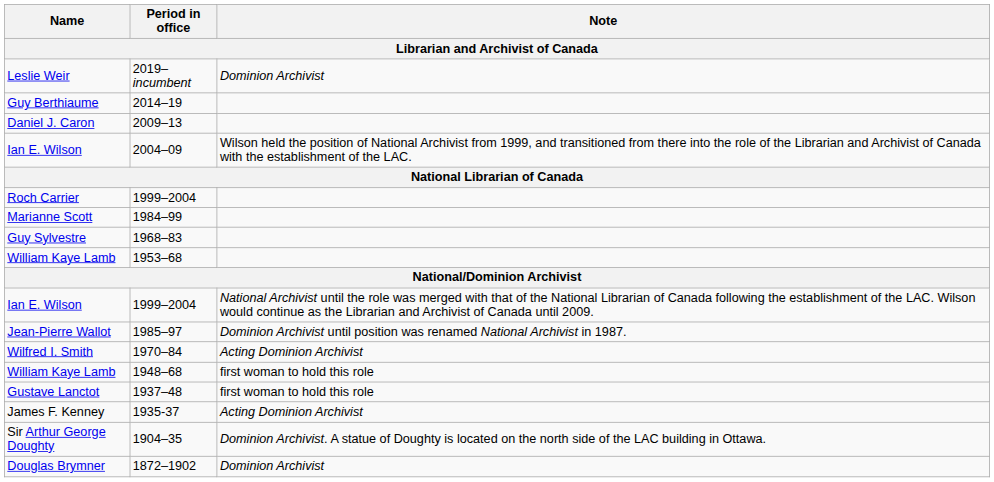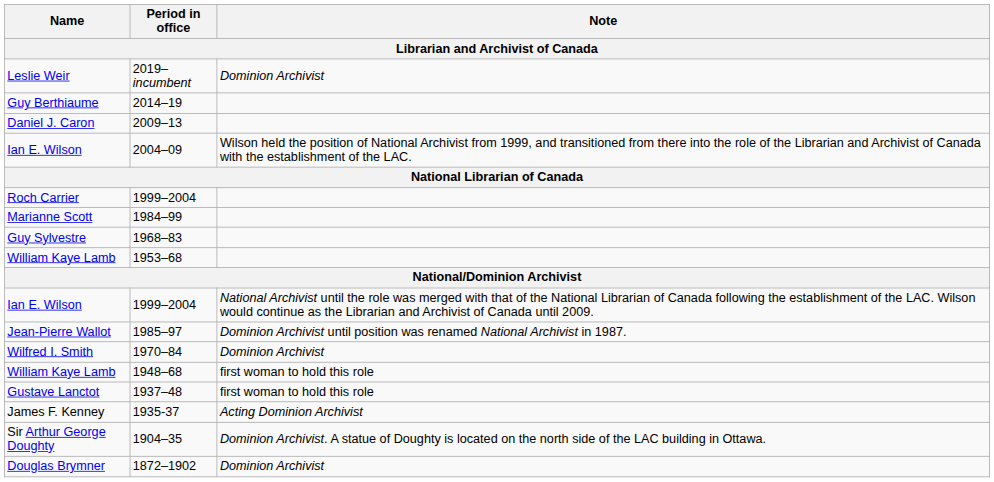1970–84 | Note: Acting Dominion Archivist -> Dominion Archivist
